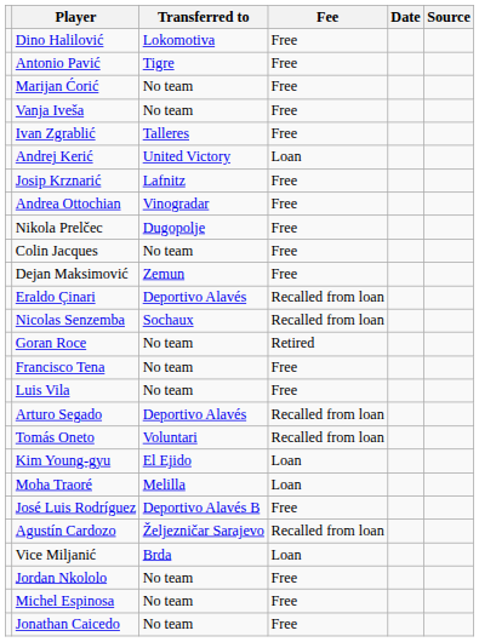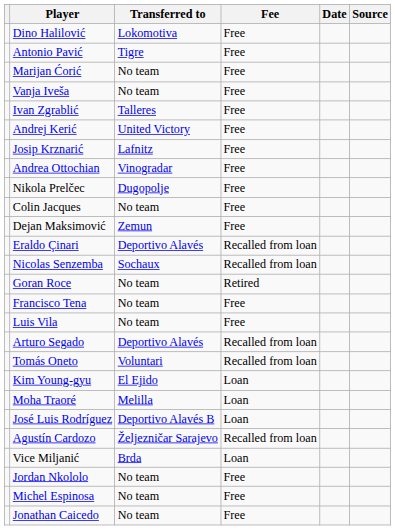Andrej Kerić | Fee: Loan -> Free
José Luis Rodríguez | Fee: Free -> Loan
